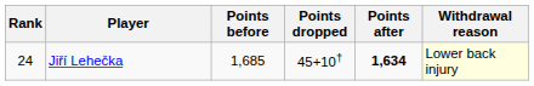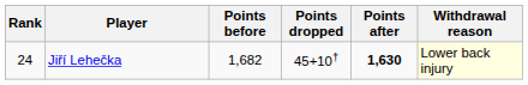Jiří Lehečka | Points before: 1,685 -> 1,682
Jiří Lehečka | Points after: 1,634 -> 1,630
